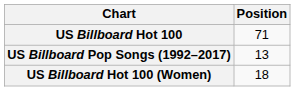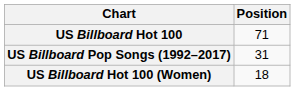US Billboard Pop Songs (1992–2017) | Position: 13 -> 31
